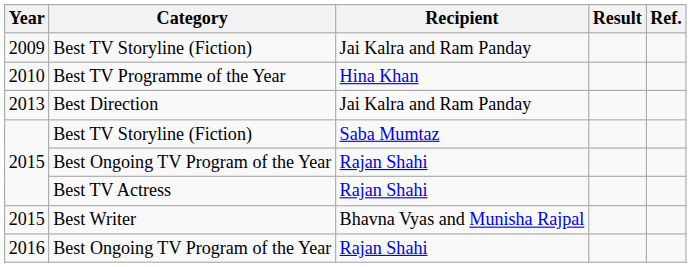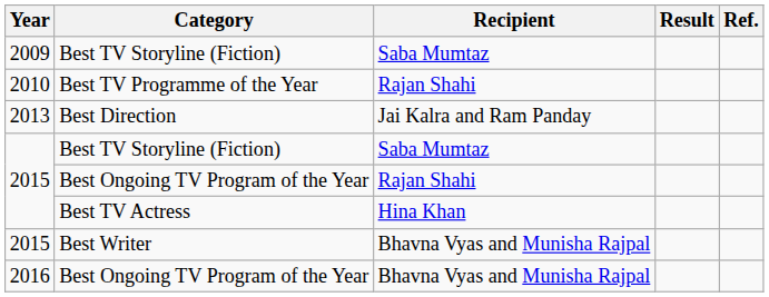2009 / Best TV Storyline (Fiction) | Recipient: Jai Kalra and Ram Panday -> Saba Mumtaz
Best TV Programme of the Year | Recipient: Hina Khan -> Rajan Shahi
Best TV Actress | Recipient: Rajan Shahi -> Hina Khan
2016 / Best Ongoing TV Program of the Year | Recipient: Rajan Shahi -> Bhavna Vyas and Munisha Rajpal
